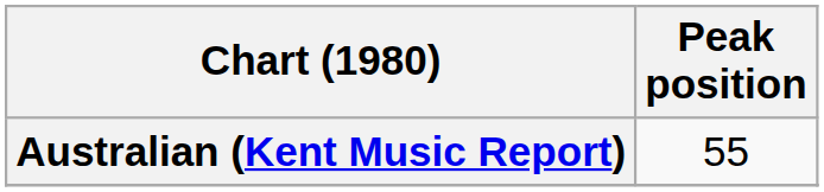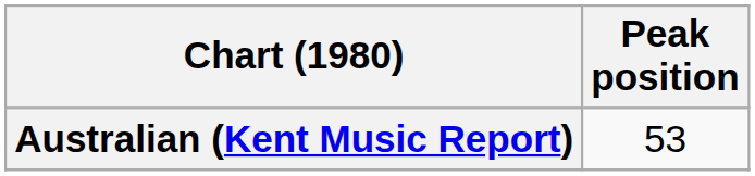Australian (Kent Music Report) | Peak position: 55 -> 53
